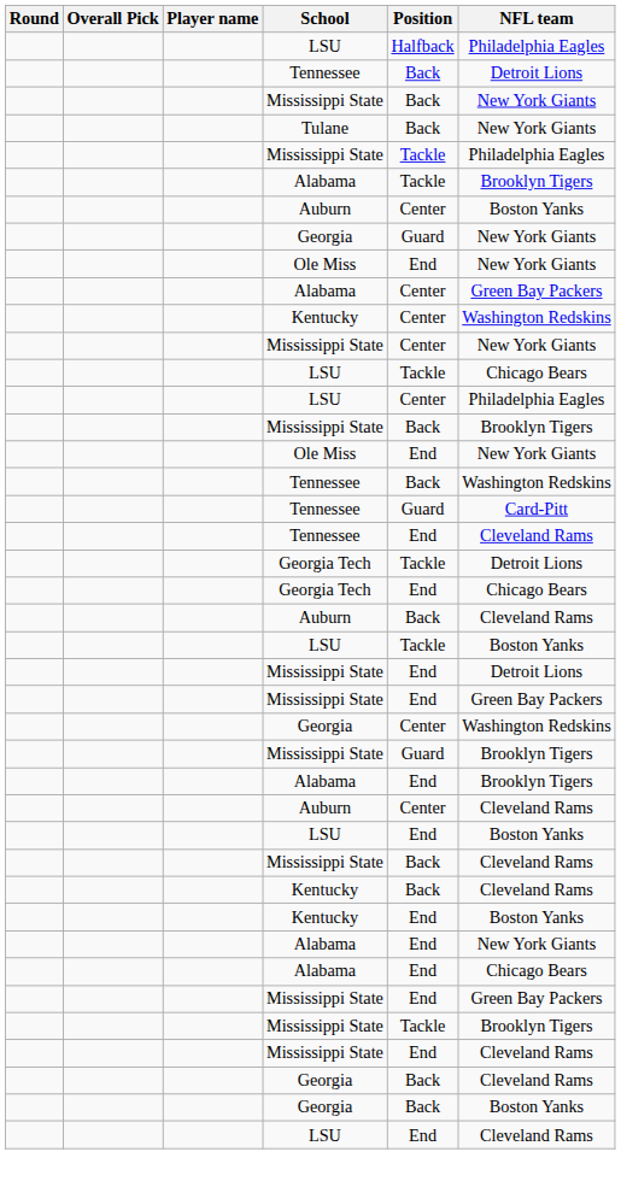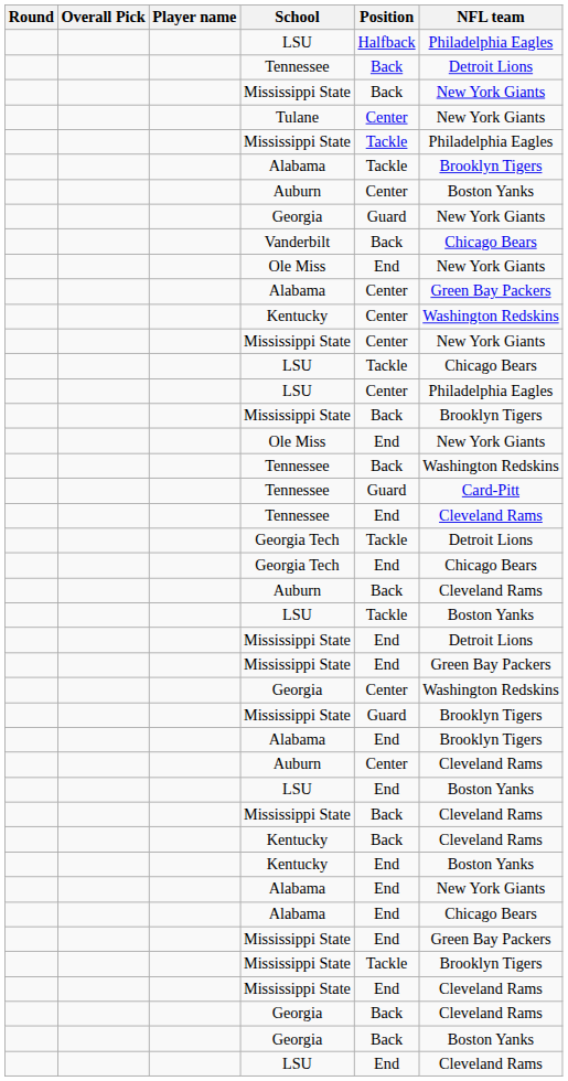Tulane | Position: Back -> Center
+ row: Vanderbilt | Back | Chicago Bears
